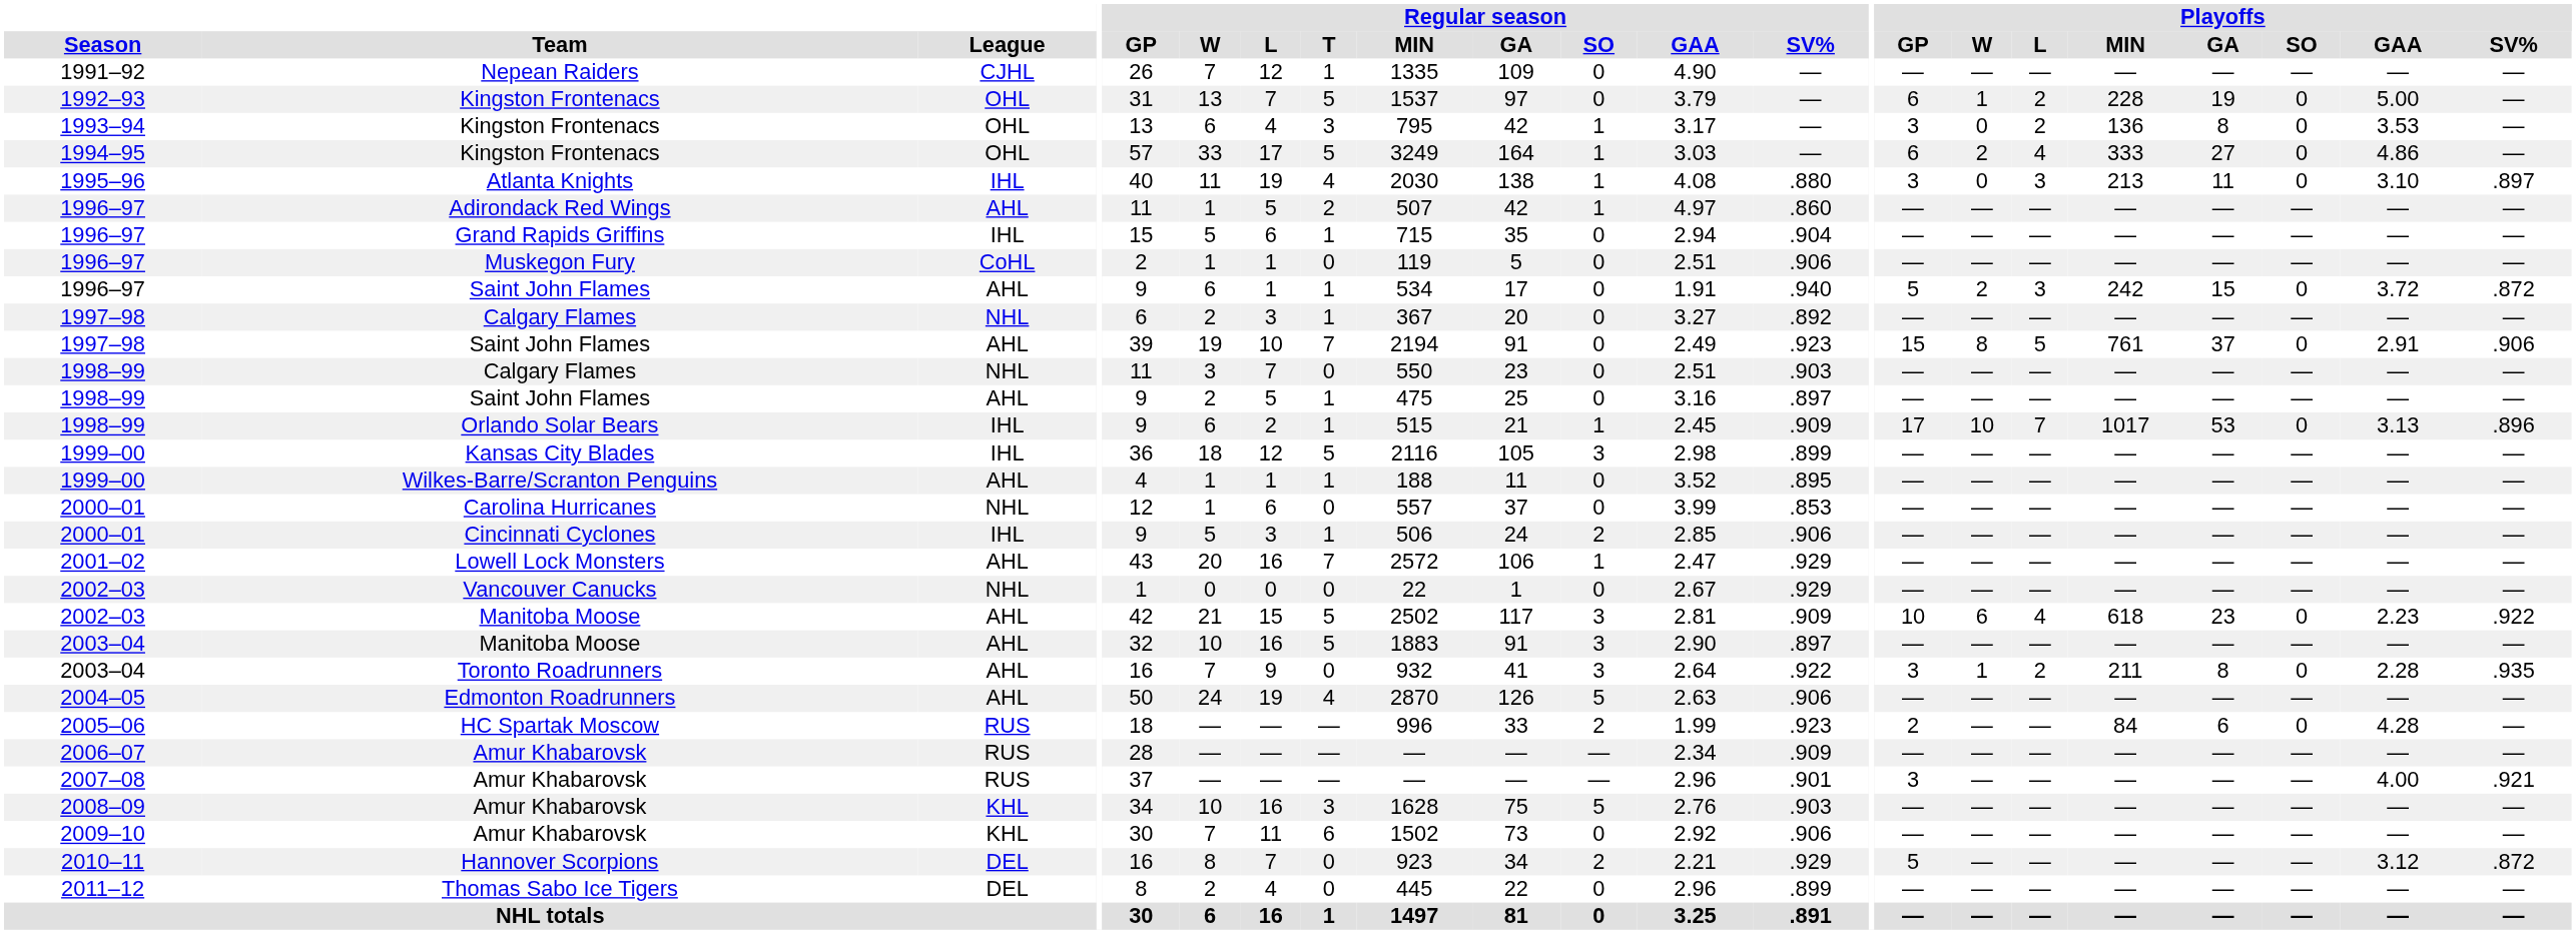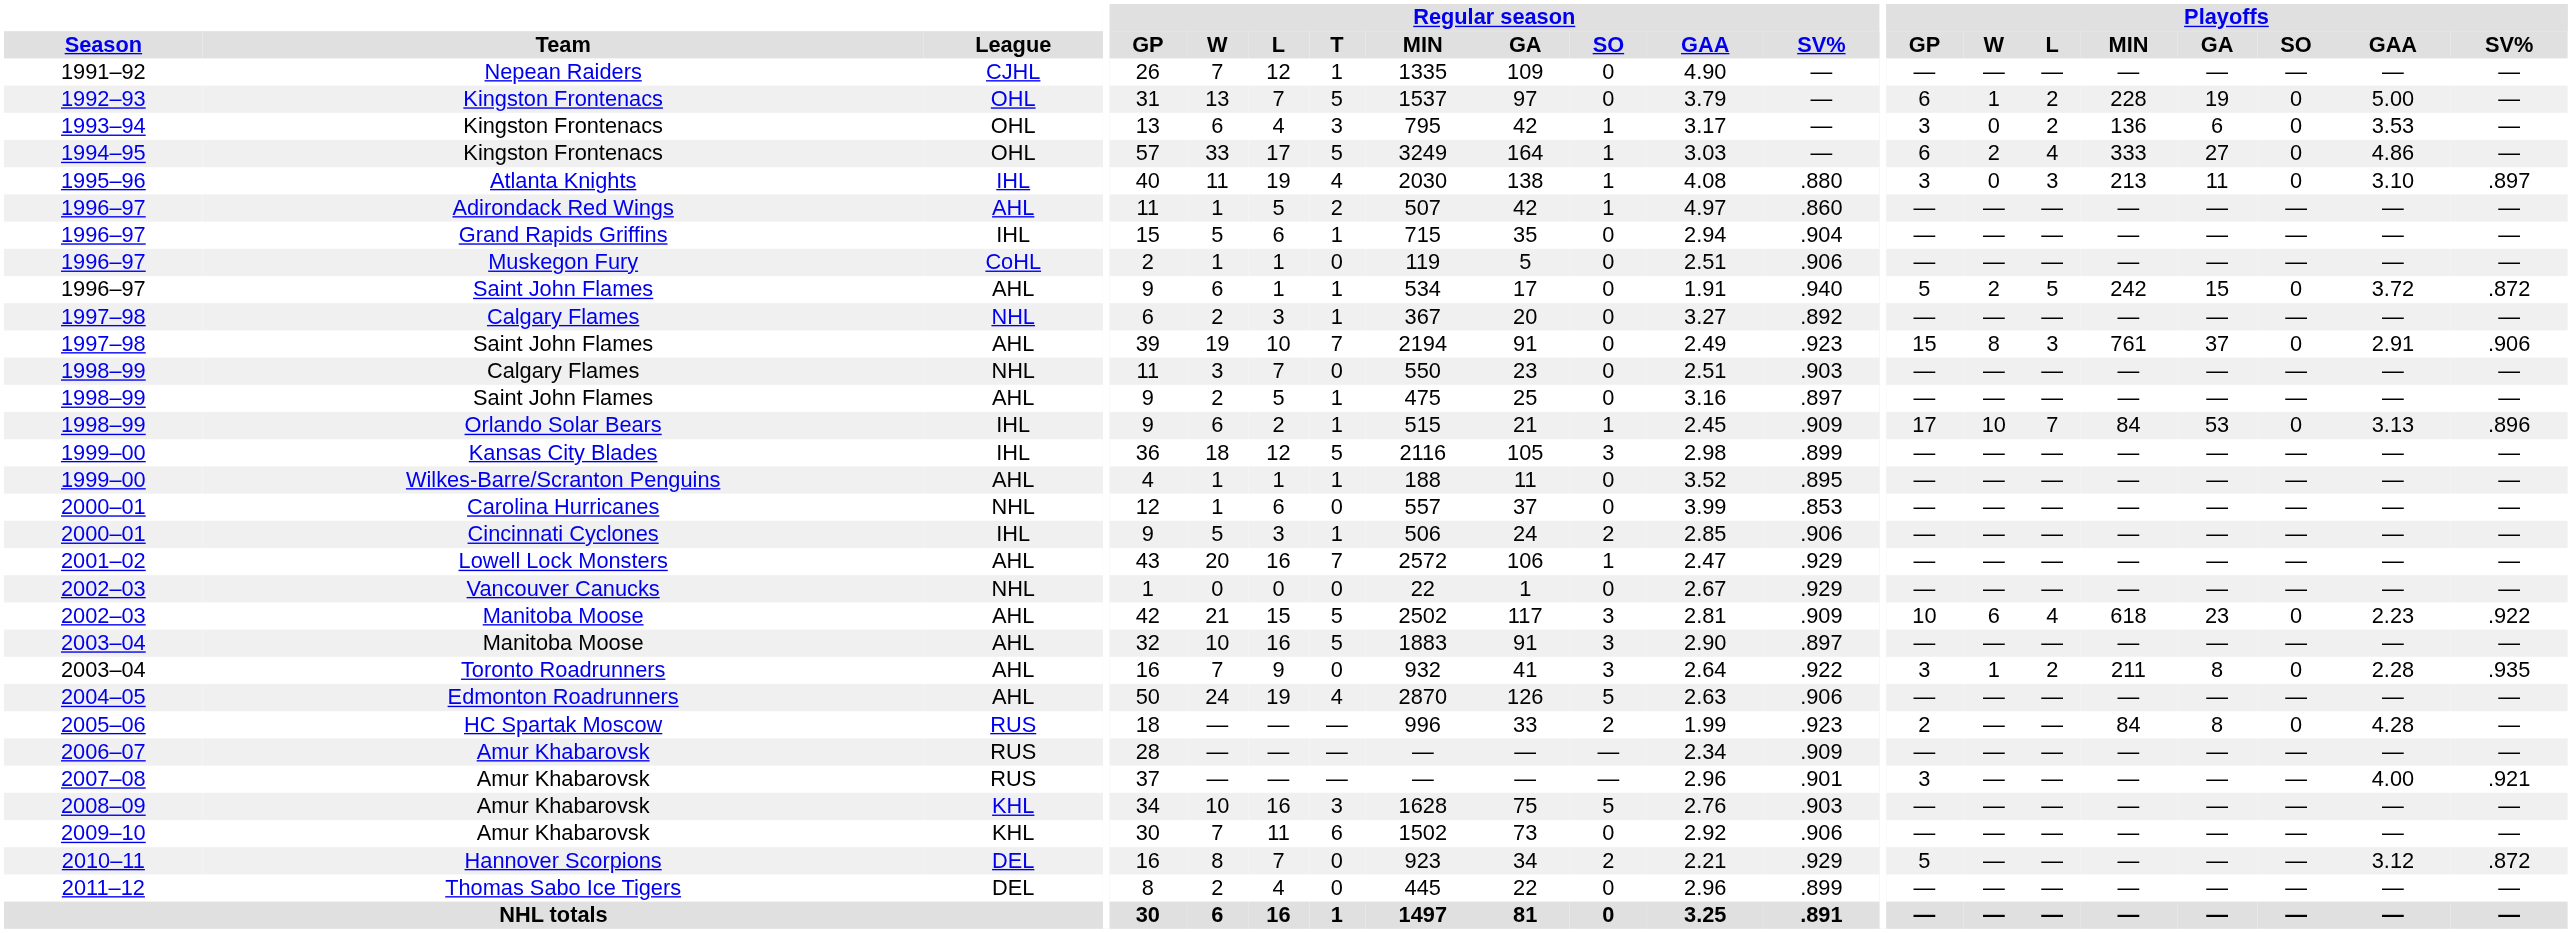1993–94 / Kingston Frontenacs | Playoffs / GA: 8 -> 6
1996–97 / Saint John Flames | Playoffs / L: 3 -> 5
1997–98 / Saint John Flames | Playoffs / L: 5 -> 3
Orlando Solar Bears | Playoffs / MIN: 1017 -> 84
HC Spartak Moscow | Playoffs / GA: 6 -> 8
